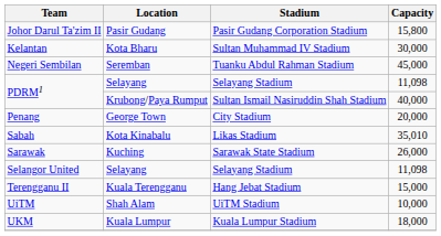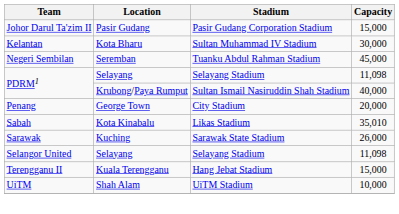Johor Darul Ta'zim II | Capacity: 15,800 -> 15,000
- row: UKM | Kuala Lumpur | Kuala Lumpur Stadium | 18,000
